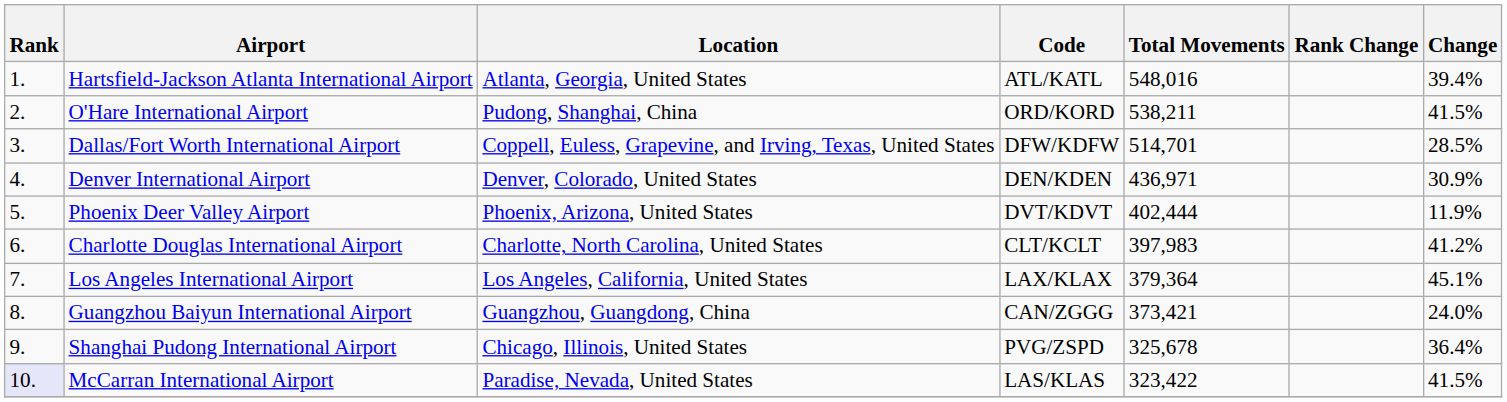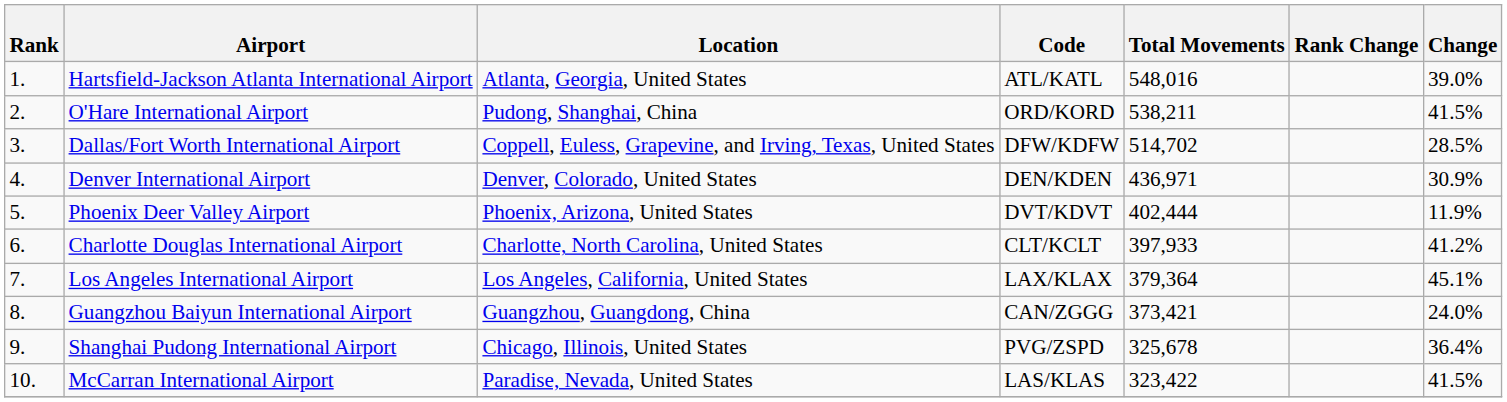Hartsfield-Jackson Atlanta International Airport | Change: 39.4% -> 39.0%
Dallas/Fort Worth International Airport | Total Movements: 514,701 -> 514,702
Charlotte Douglas International Airport | Total Movements: 397,983 -> 397,933
McCarran International Airport | Rank: lavender background -> no background
